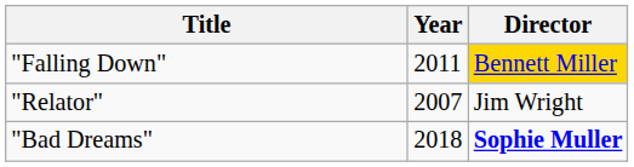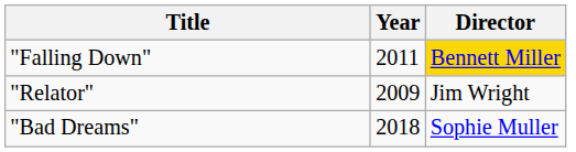"Relator" | Year: 2007 -> 2009
"Bad Dreams" | Director: bold -> normal
